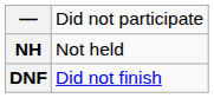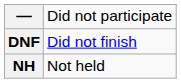rows swapped: DNF <-> NH
